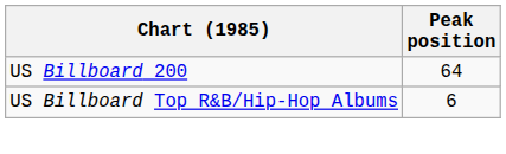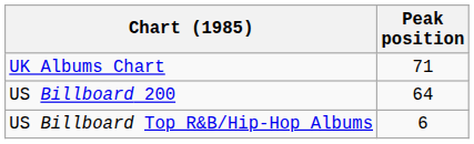+ row: UK Albums Chart | 71
